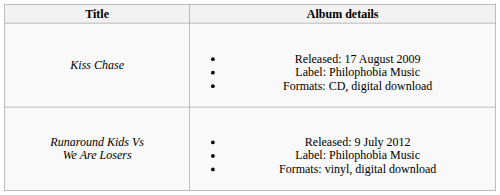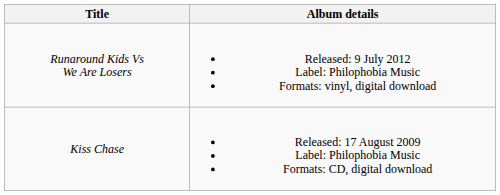rows swapped: Kiss Chase <-> Runaround Kids Vs We Are Losers
